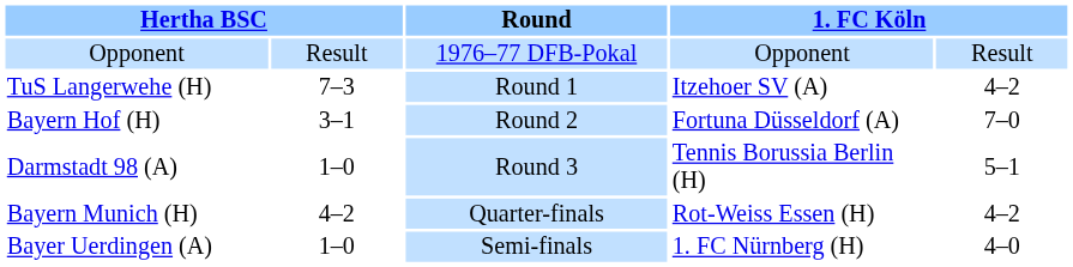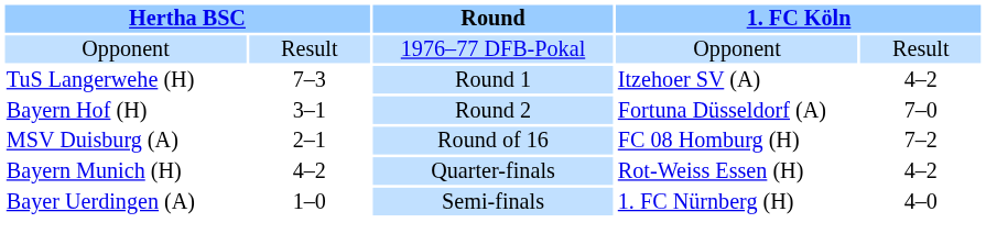- row: Darmstadt 98 (A) | 1–0 | Round 3 | Tennis Borussia Berlin (H) | 5–1
+ row: MSV Duisburg (A) | 2–1 | Round of 16 | FC 08 Homburg (H) | 7–2
